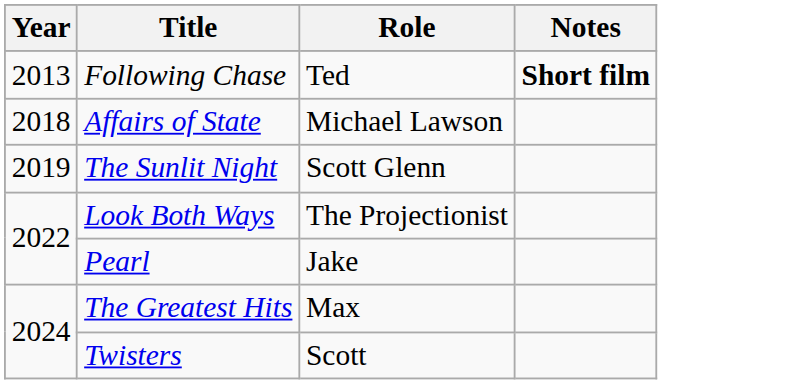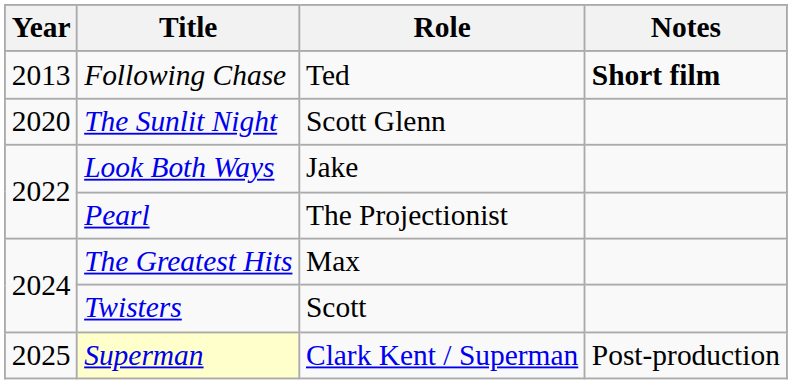- row: 2018 | Affairs of State | Michael Lawson
The Sunlit Night | Year: 2019 -> 2020
Look Both Ways | Role: The Projectionist -> Jake
Pearl | Role: Jake -> The Projectionist
+ row: 2025 | Superman | Clark Kent / Superman | Post-production
